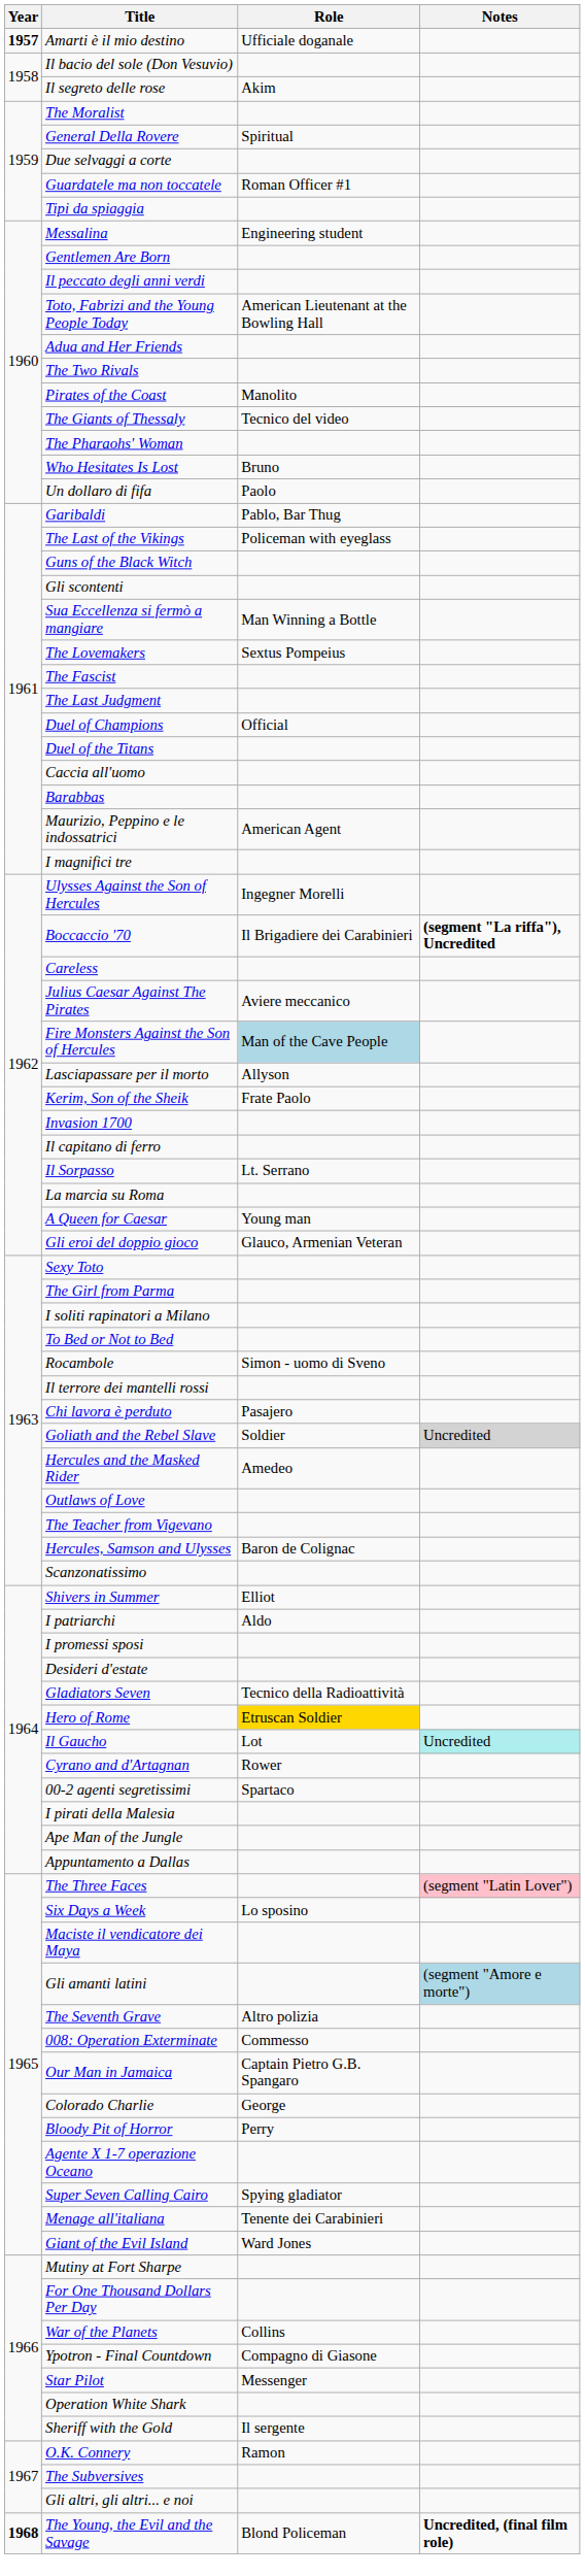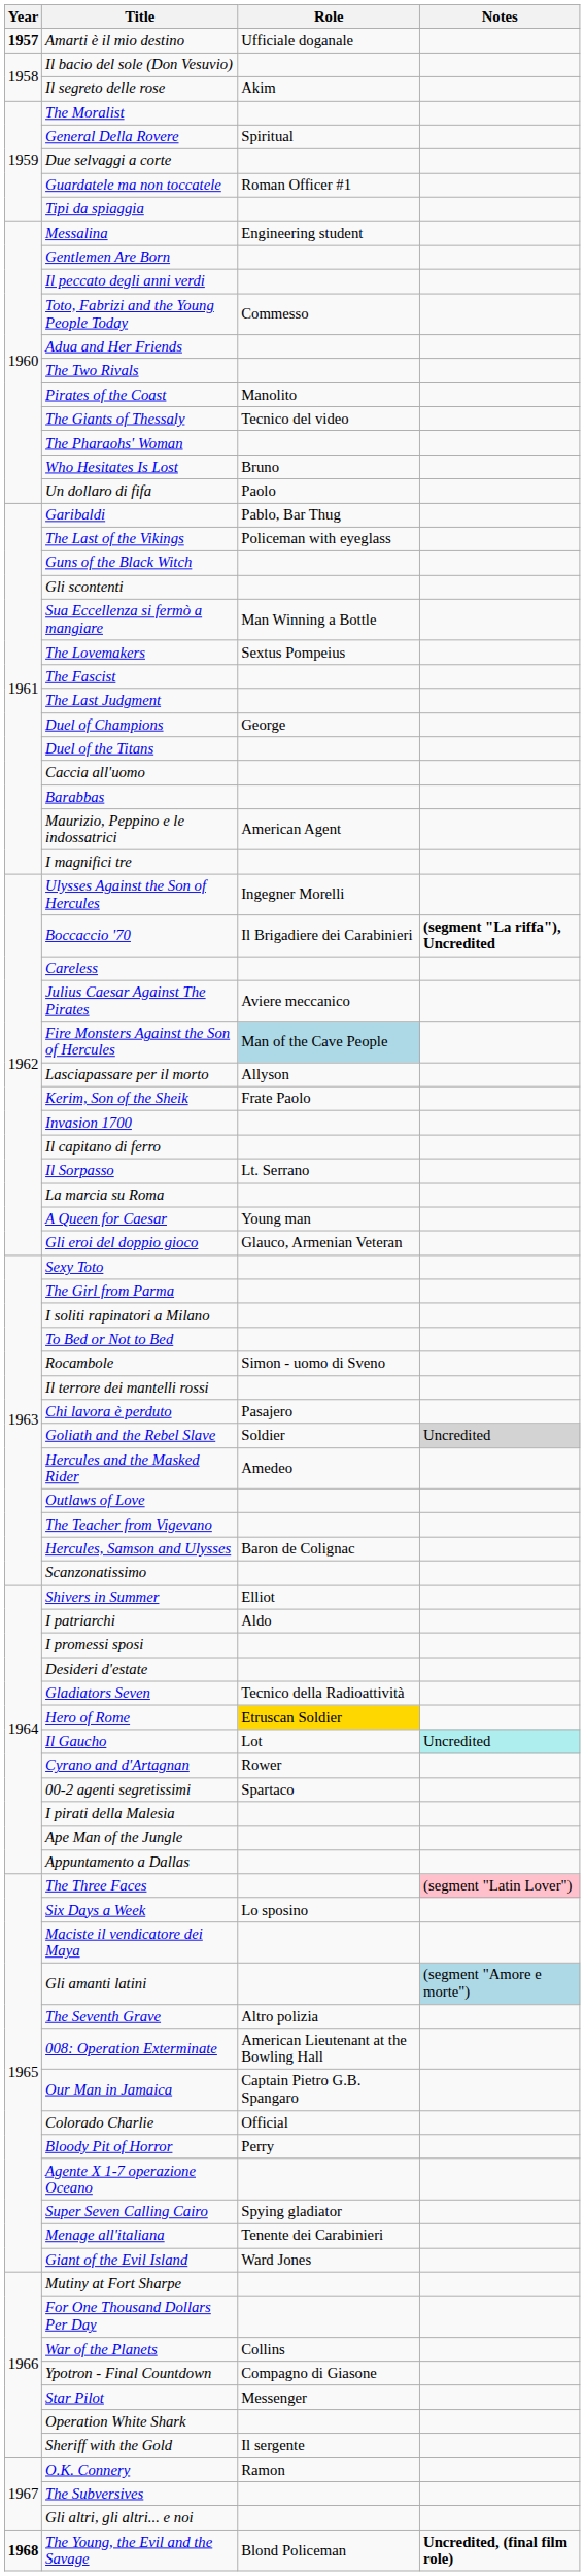Toto, Fabrizi and the Young People Today | Role: American Lieutenant at the Bowling Hall -> Commesso
Duel of Champions | Role: Official -> George
008: Operation Exterminate | Role: Commesso -> American Lieutenant at the Bowling Hall
Colorado Charlie | Role: George -> Official
